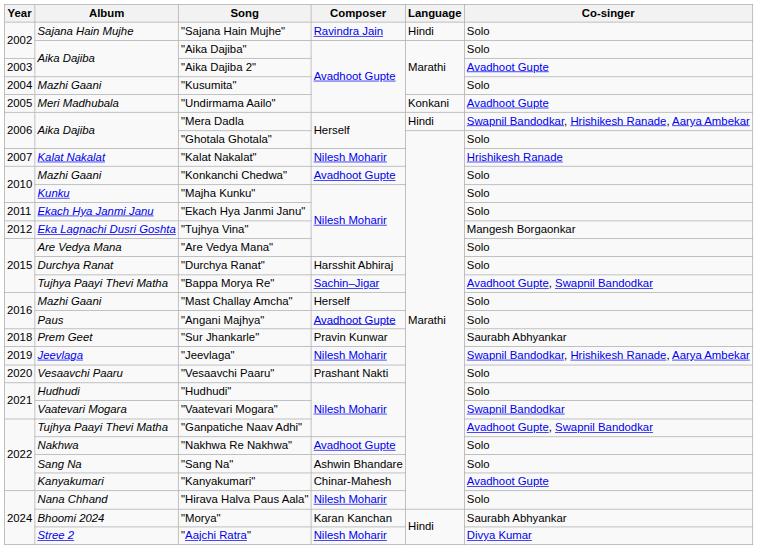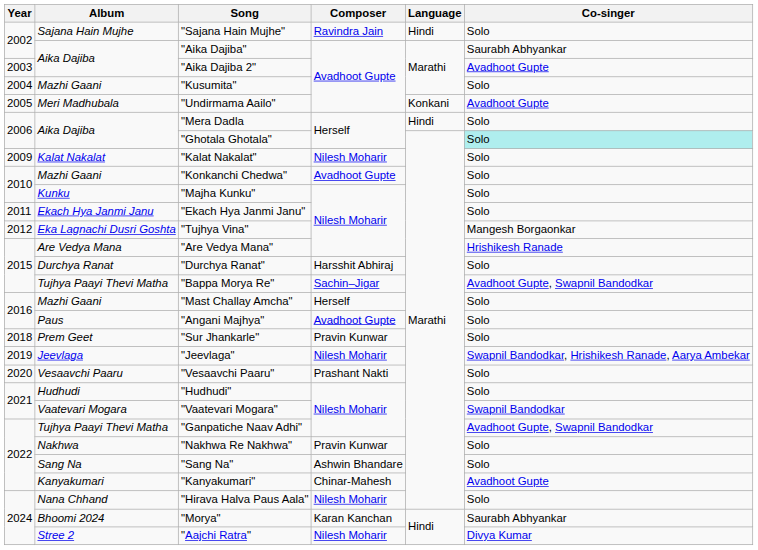"Aika Dajiba" | Co-singer: Solo -> Saurabh Abhyankar
"Mera Dadla | Co-singer: Swapnil Bandodkar, Hrishikesh Ranade, Aarya Ambekar -> Solo
"Ghotala Ghotala" | Co-singer: no background -> paleturquoise background
"Kalat Nakalat" | Year: 2007 -> 2009
"Kalat Nakalat" | Co-singer: Hrishikesh Ranade -> Solo
"Are Vedya Mana" | Co-singer: Solo -> Hrishikesh Ranade
"Sur Jhankarle" | Co-singer: Saurabh Abhyankar -> Solo
"Nakhwa Re Nakhwa" | Composer: Avadhoot Gupte -> Pravin Kunwar
